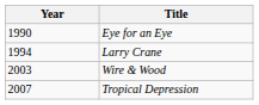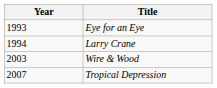Eye for an Eye | Year: 1990 -> 1993
